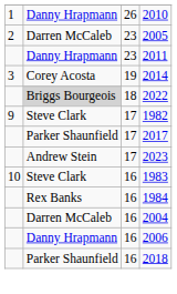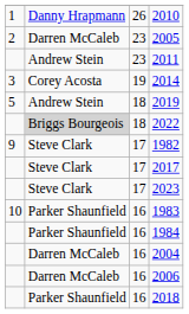2011 | column 2: Danny Hrapmann -> Andrew Stein
+ row: 5 | Andrew Stein | 18 | 2019
2017 | column 2: Parker Shaunfield -> Steve Clark
2023 | column 2: Andrew Stein -> Steve Clark
1983 | column 2: Steve Clark -> Parker Shaunfield
1984 | column 2: Rex Banks -> Parker Shaunfield
2006 | column 2: Danny Hrapmann -> Darren McCaleb
